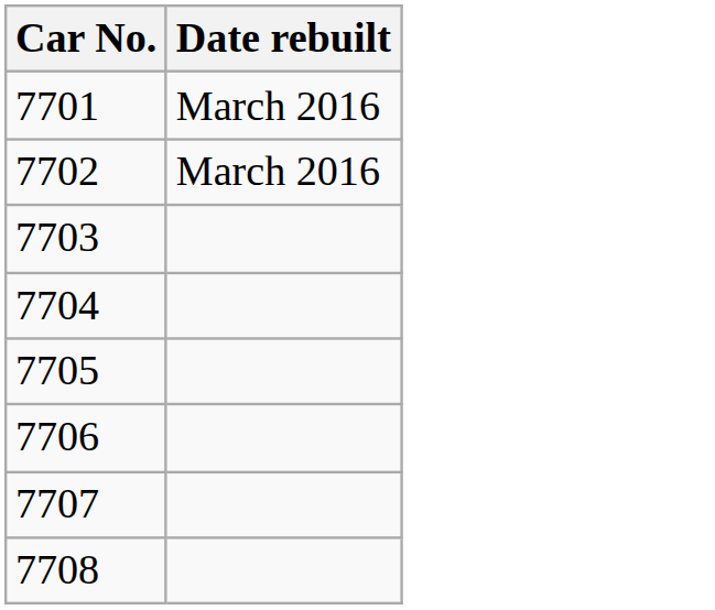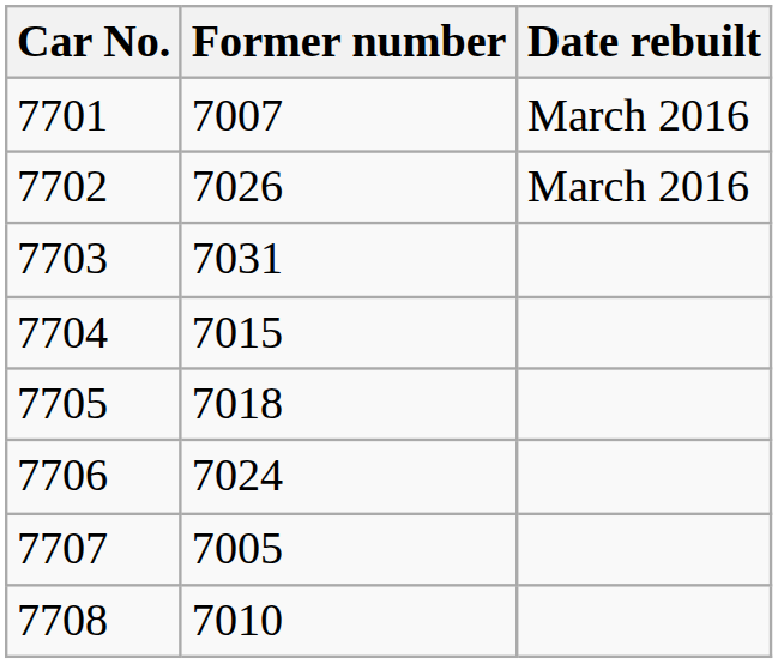+ column: Former number | 7007 | 7026 | 7031 | 7015 | 7018 | 7024 | 7005 | 7010
